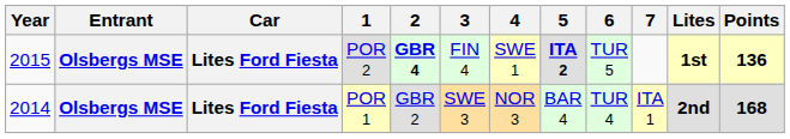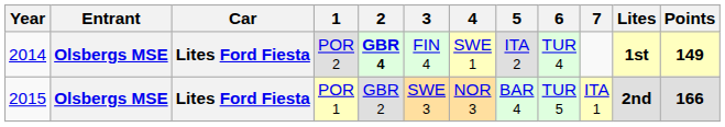POR 2 | Year: 2015 -> 2014
POR 2 | 5: bold -> normal
POR 2 | 6: TUR 5 -> TUR 4
POR 2 | Points: 136 -> 149
POR 1 | Year: 2014 -> 2015
POR 1 | 6: TUR 4 -> TUR 5
POR 1 | Points: 168 -> 166
